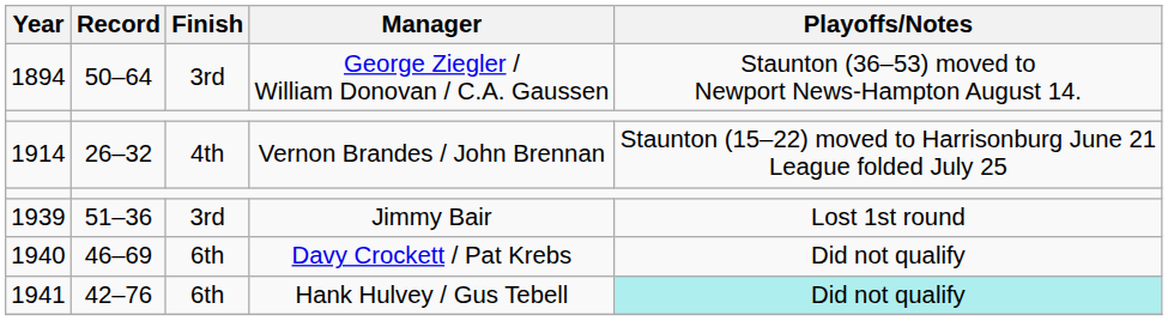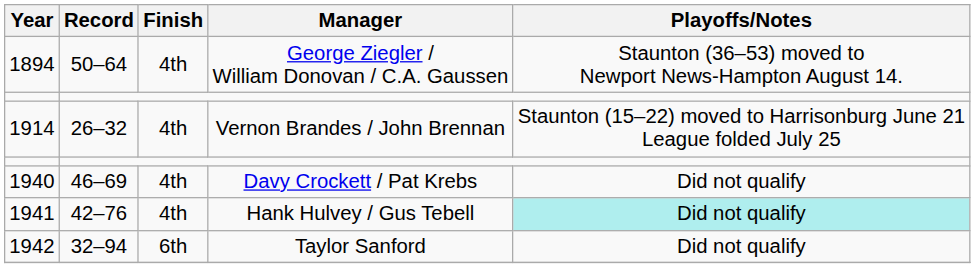1894 | Finish: 3rd -> 4th
- row: 1939 | 51–36 | 3rd | Jimmy Bair | Lost 1st round
1940 | Finish: 6th -> 4th
1941 | Finish: 6th -> 4th
+ row: 1942 | 32–94 | 6th | Taylor Sanford | Did not qualify
